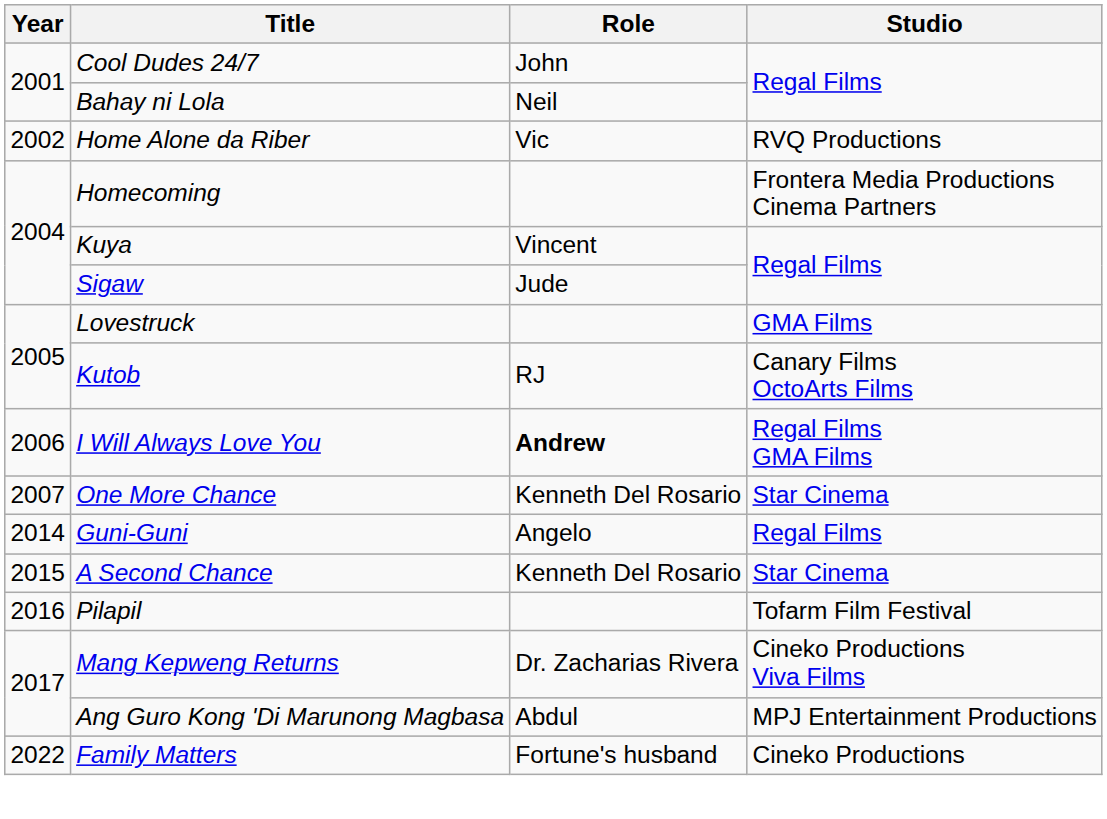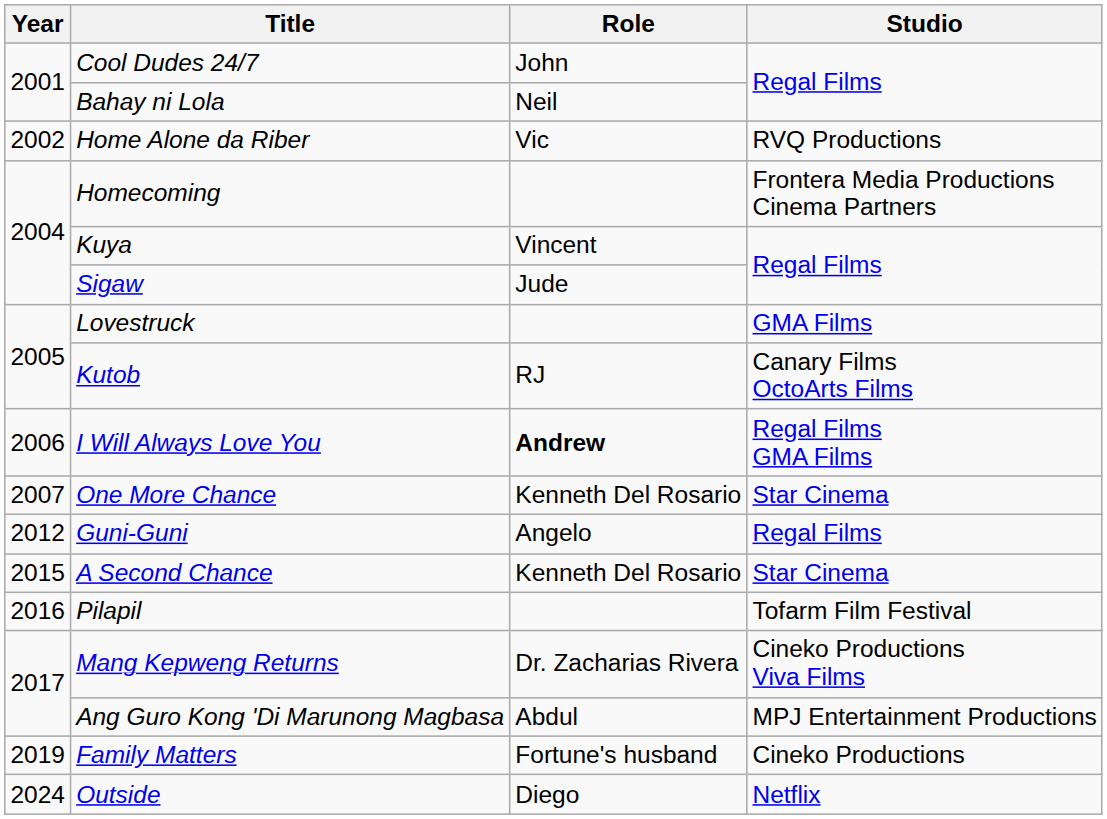Guni-Guni | Year: 2014 -> 2012
Family Matters | Year: 2022 -> 2019
+ row: 2024 | Outside | Diego | Netflix
